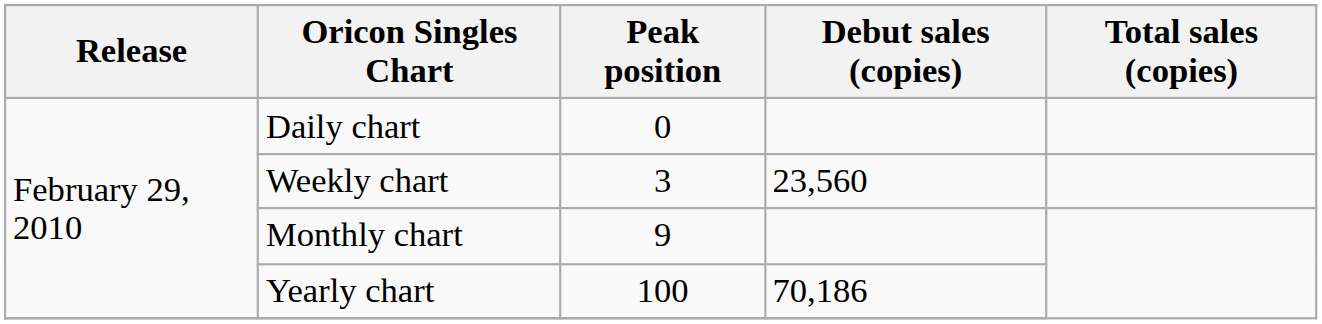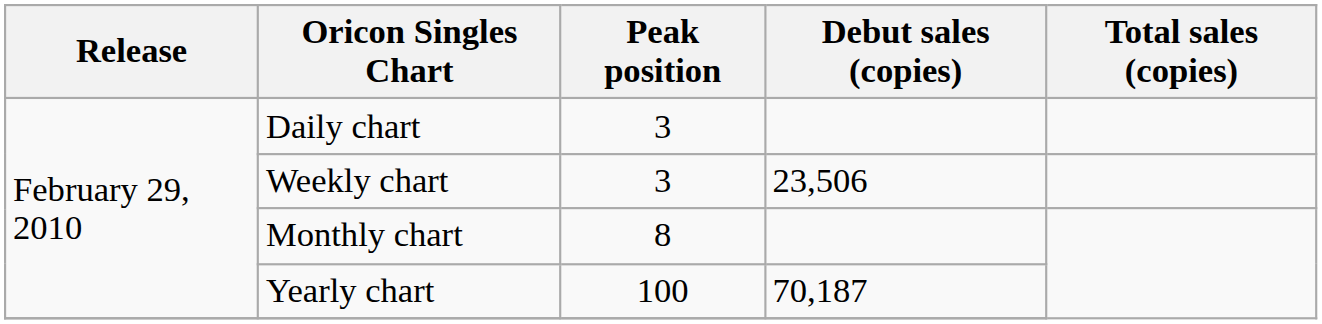Daily chart | Peak position: 0 -> 3
Weekly chart | Debut sales (copies): 23,560 -> 23,506
Monthly chart | Peak position: 9 -> 8
Yearly chart | Debut sales (copies): 70,186 -> 70,187
